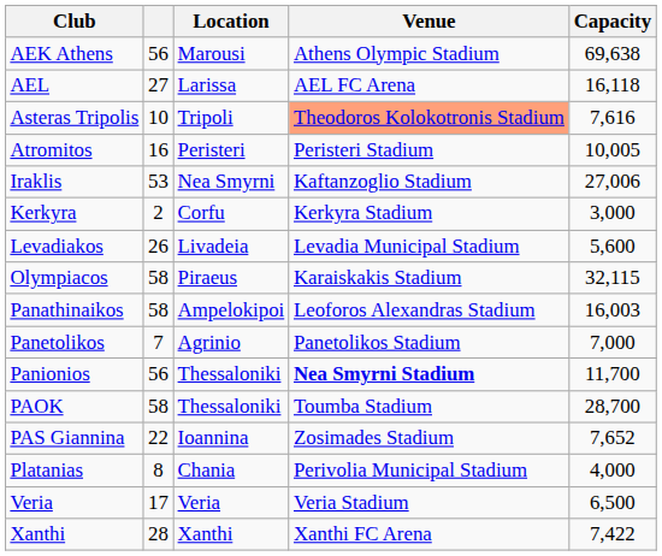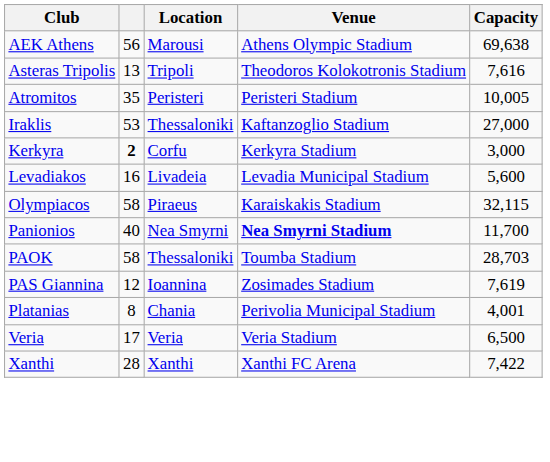- row: AEL | 27 | Larissa | AEL FC Arena | 16,118
Asteras Tripolis | column 2: 10 -> 13
Asteras Tripolis | Venue: lightsalmon background -> no background
Atromitos | column 2: 16 -> 35
Iraklis | Location: Nea Smyrni -> Thessaloniki
Iraklis | Capacity: 27,006 -> 27,000
Kerkyra | column 2: normal -> bold
Levadiakos | column 2: 26 -> 16
- row: Panathinaikos | 58 | Ampelokipoi | Leoforos Alexandras Stadium | 16,003
- row: Panetolikos | 7 | Agrinio | Panetolikos Stadium | 7,000
Panionios | column 2: 56 -> 40
Panionios | Location: Thessaloniki -> Nea Smyrni
PAOK | Capacity: 28,700 -> 28,703
PAS Giannina | column 2: 22 -> 12
PAS Giannina | Capacity: 7,652 -> 7,619
Platanias | Capacity: 4,000 -> 4,001
